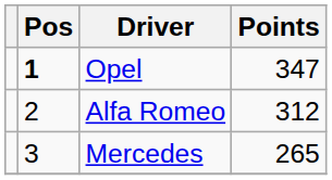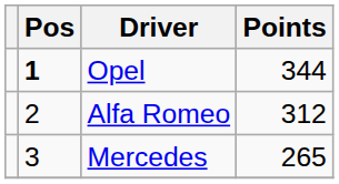Opel | Points: 347 -> 344
